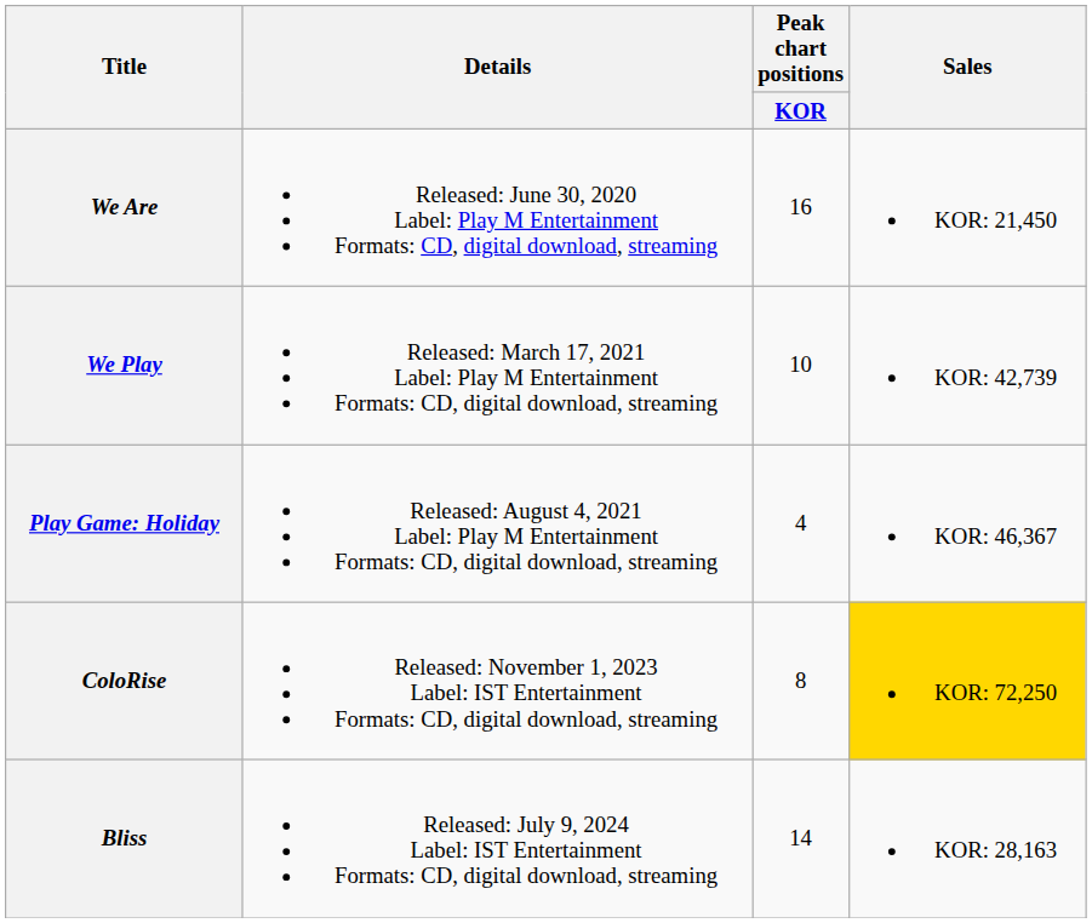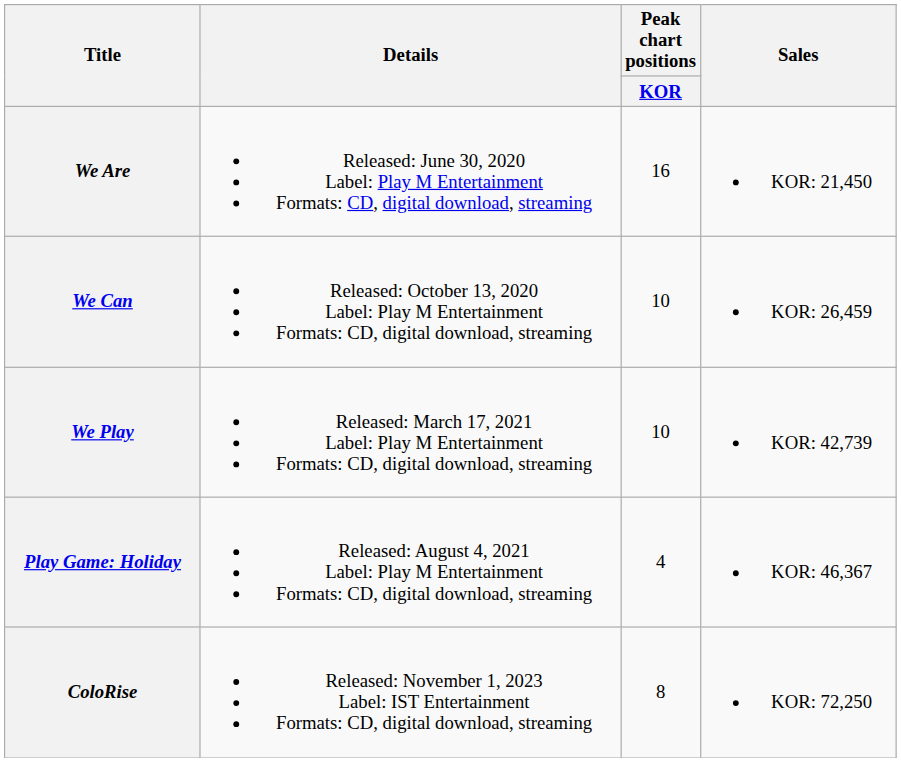+ row: We Can | Released: October 13, 2020 Label: Play M Entertainment Formats: CD, digital download, streaming | 10 | KOR: 26,459
ColoRise | Sales: gold background -> no background
- row: Bliss | Released: July 9, 2024 Label: IST Entertainment Formats: CD, digital download, streaming | 14 | KOR: 28,163
